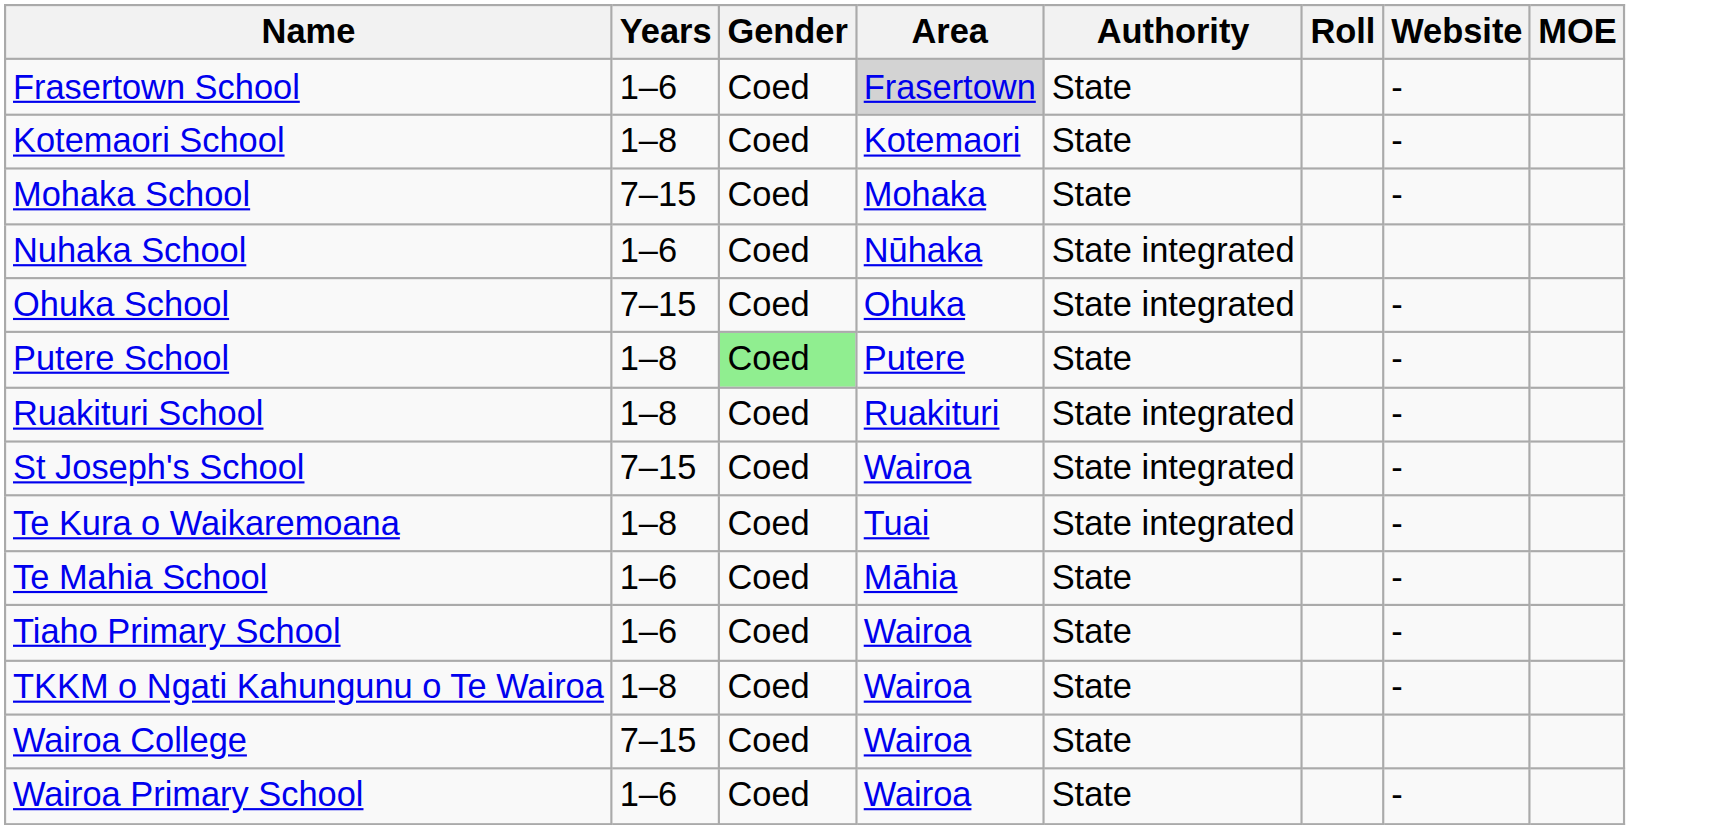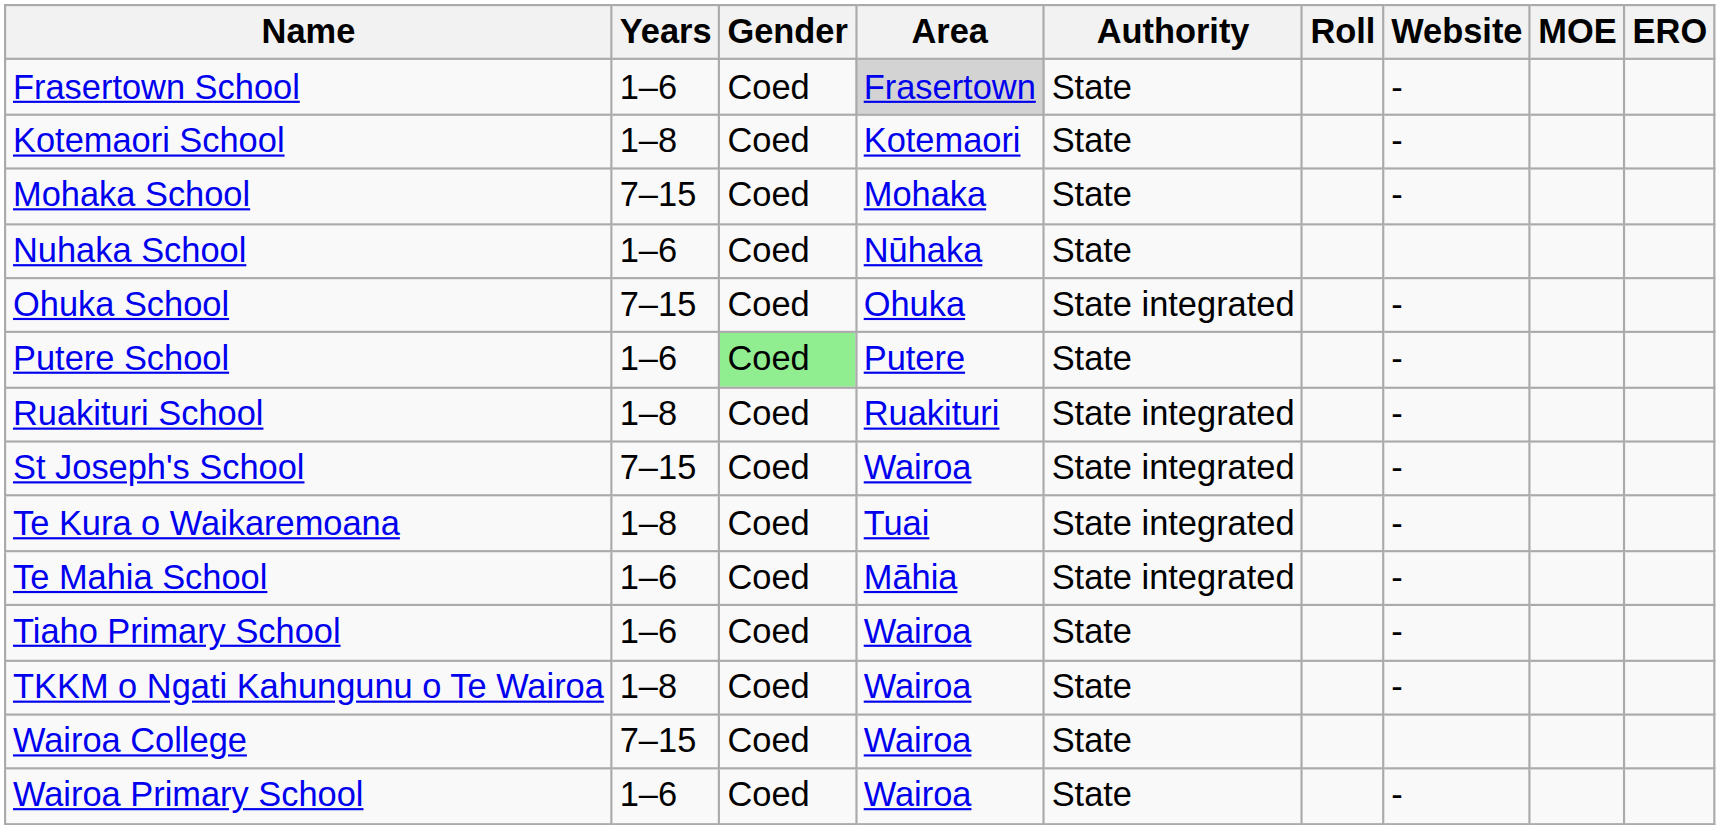+ column: ERO
Nuhaka School | Authority: State integrated -> State
Putere School | Years: 1–8 -> 1–6
Te Mahia School | Authority: State -> State integrated
